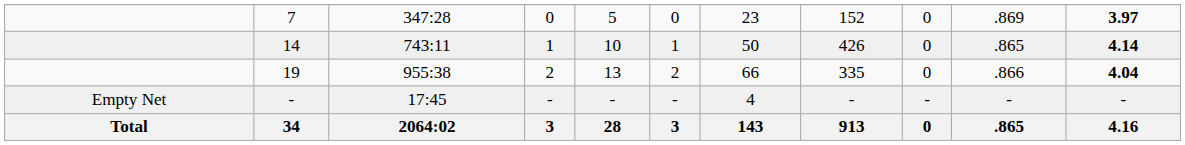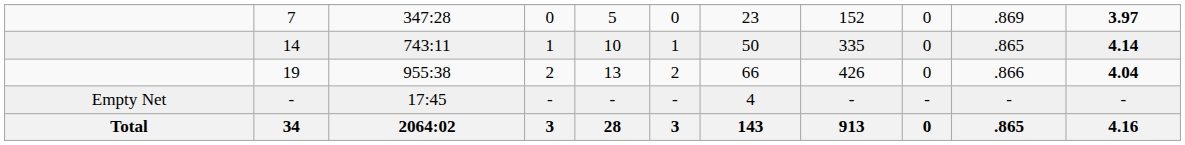14 | column 8: 426 -> 335
19 | column 8: 335 -> 426
